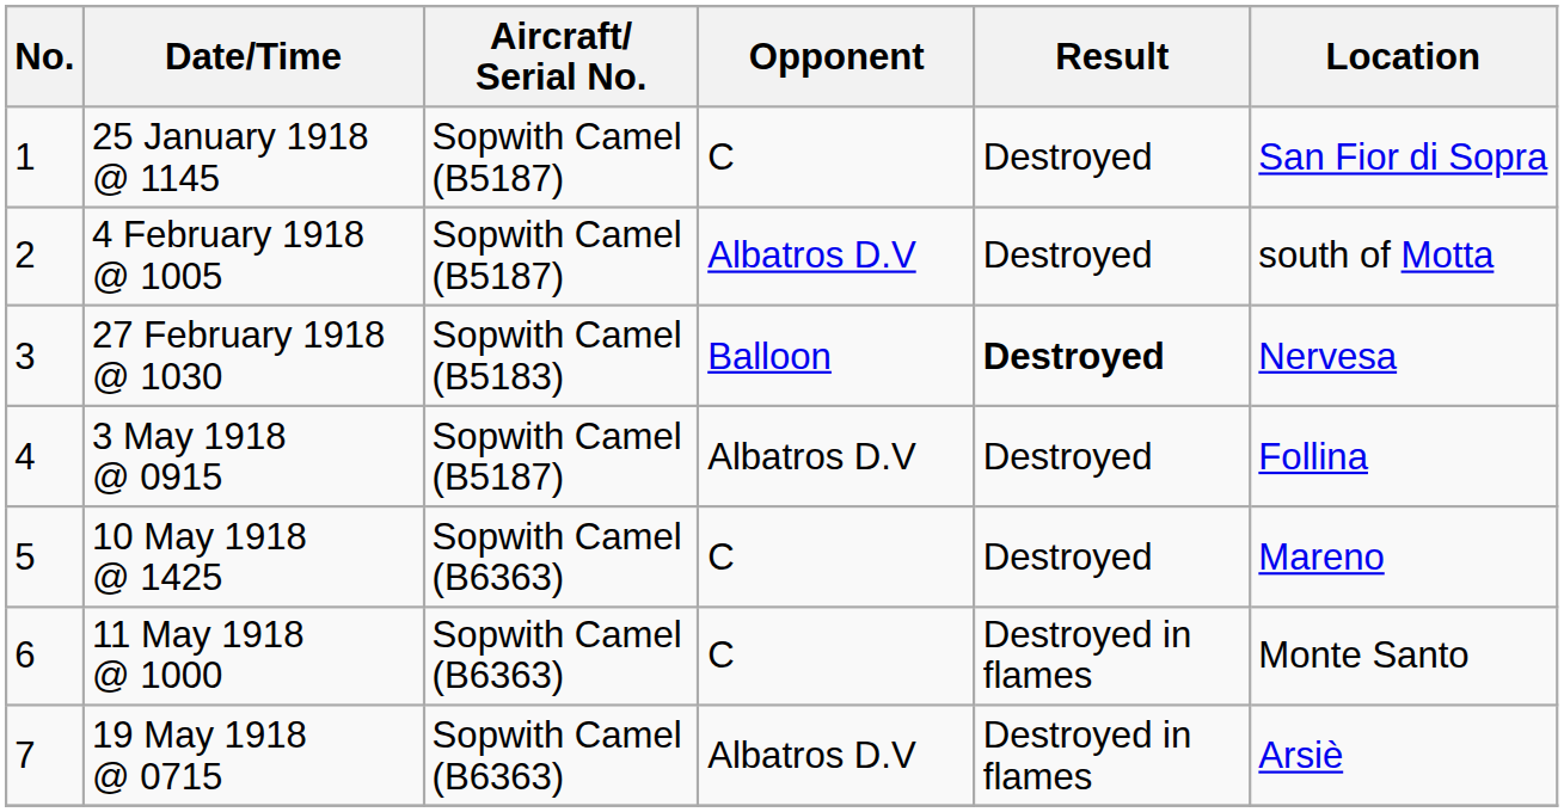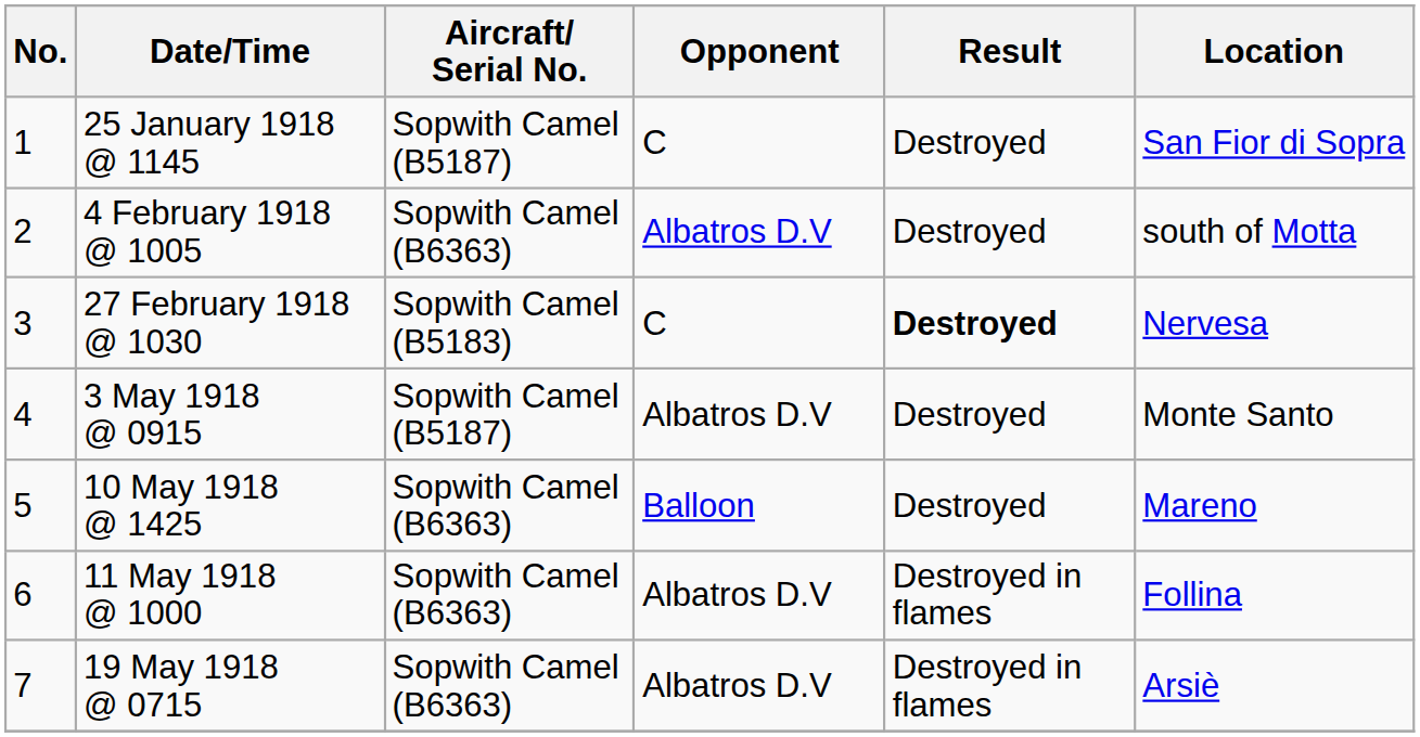4 February 1918 @ 1005 | Aircraft/ Serial No.: Sopwith Camel (B5187) -> Sopwith Camel (B6363)
27 February 1918 @ 1030 | Opponent: Balloon -> C
3 May 1918 @ 0915 | Location: Follina -> Monte Santo
10 May 1918 @ 1425 | Opponent: C -> Balloon
11 May 1918 @ 1000 | Opponent: C -> Albatros D.V
11 May 1918 @ 1000 | Location: Monte Santo -> Follina
